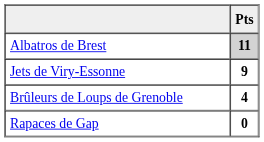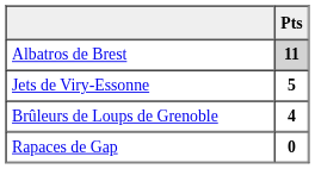Jets de Viry-Essonne | Pts: 9 -> 5
